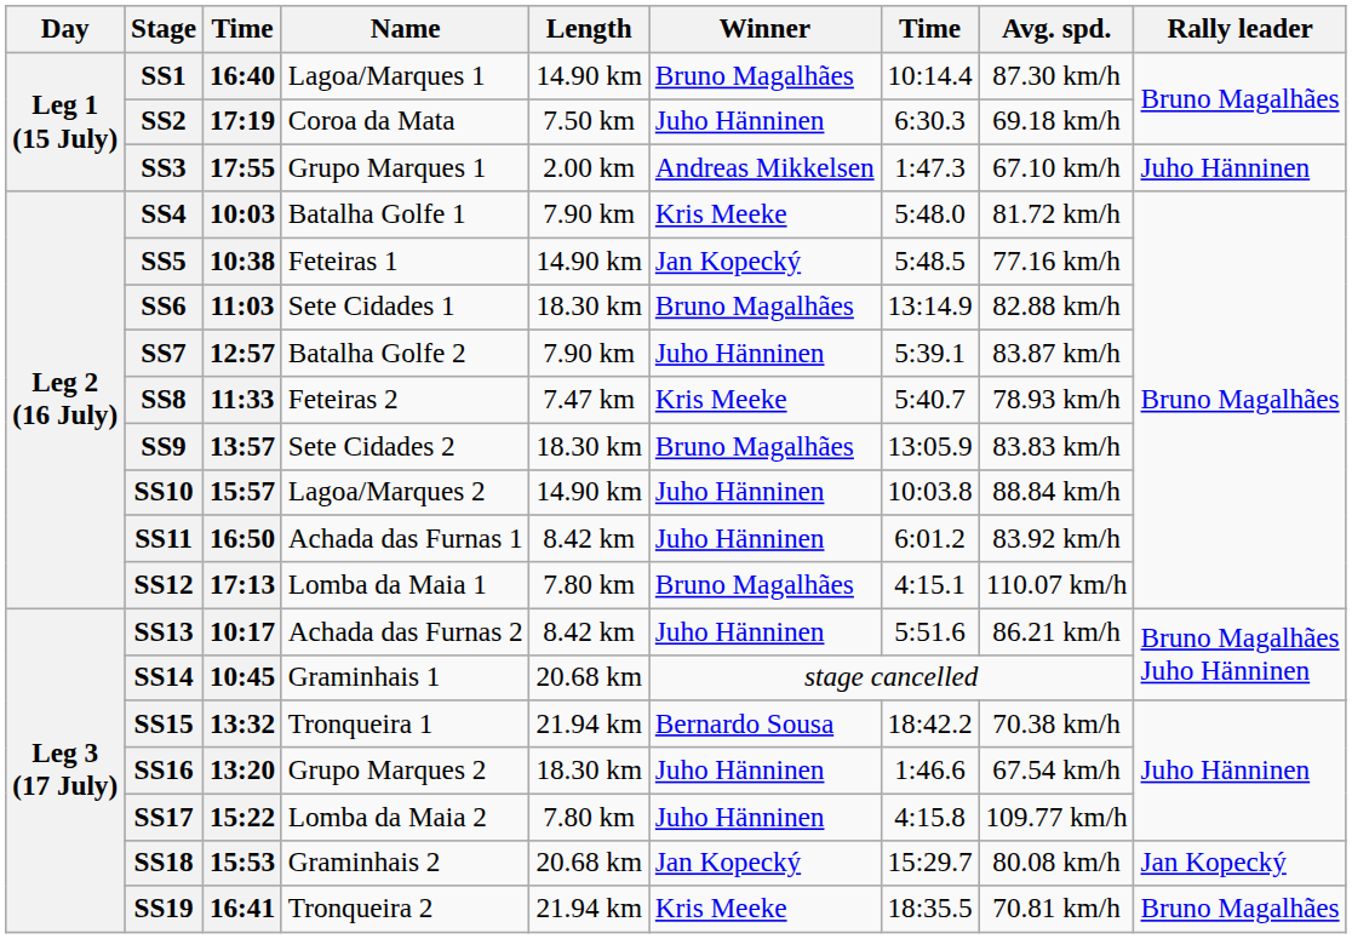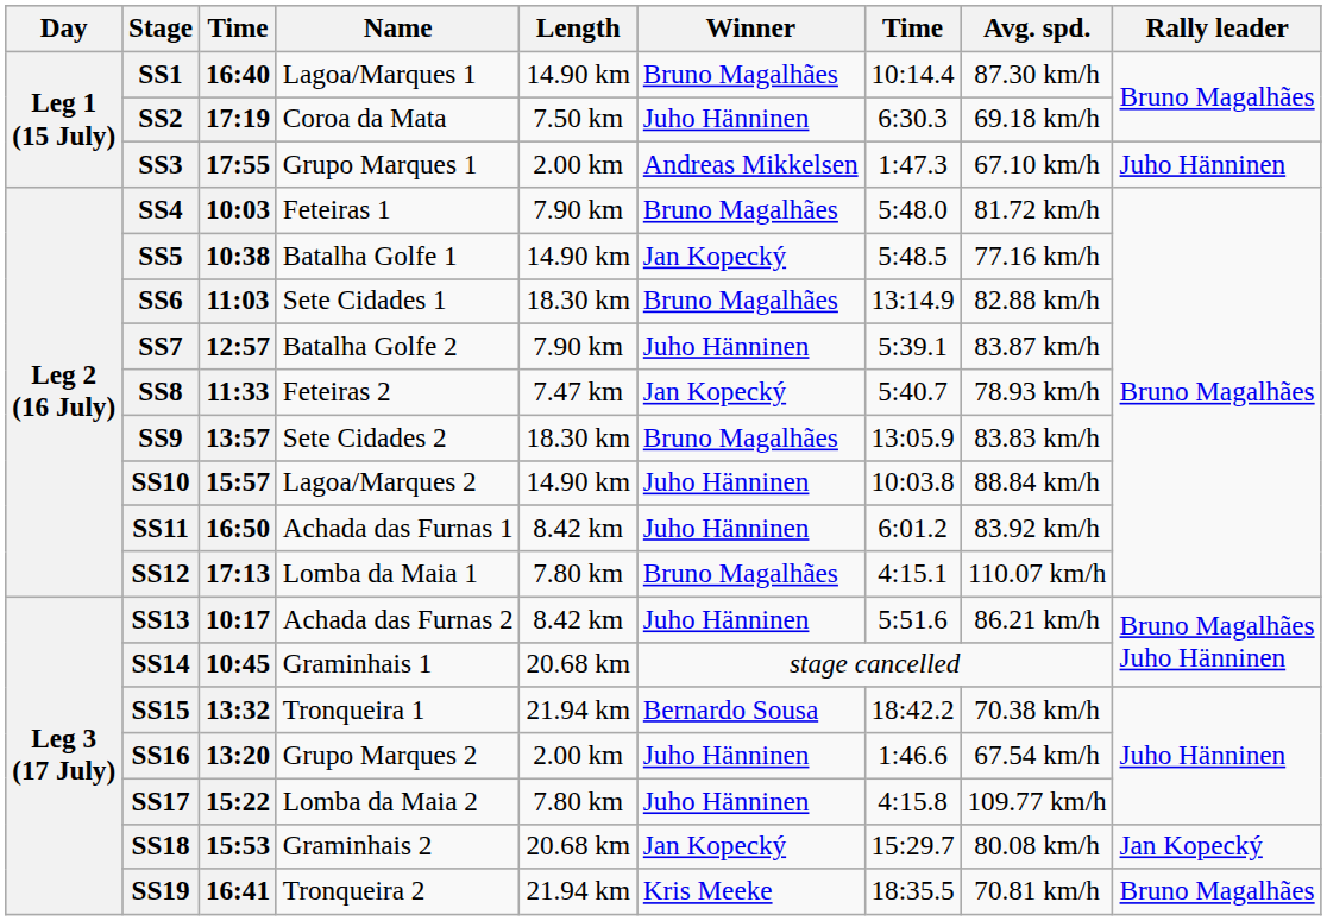SS4 | Name: Batalha Golfe 1 -> Feteiras 1
SS4 | Winner: Kris Meeke -> Bruno Magalhães
SS5 | Name: Feteiras 1 -> Batalha Golfe 1
SS8 | Winner: Kris Meeke -> Jan Kopecký
SS16 | Length: 18.30 km -> 2.00 km
